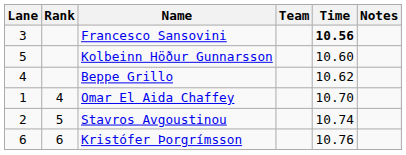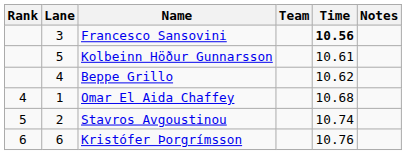columns swapped: Rank <-> Lane
Kolbeinn Höður Gunnarsson | Time: 10.60 -> 10.61
Omar El Aida Chaffey | Time: 10.70 -> 10.68
